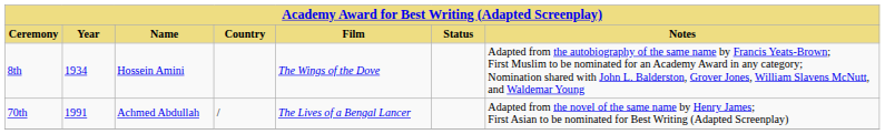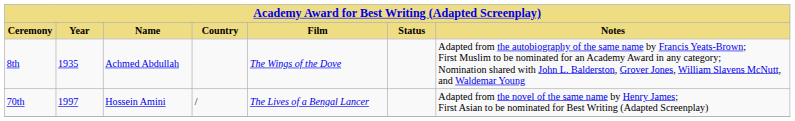8th | Year: 1934 -> 1935
8th | Name: Hossein Amini -> Achmed Abdullah
70th | Year: 1991 -> 1997
70th | Name: Achmed Abdullah -> Hossein Amini
